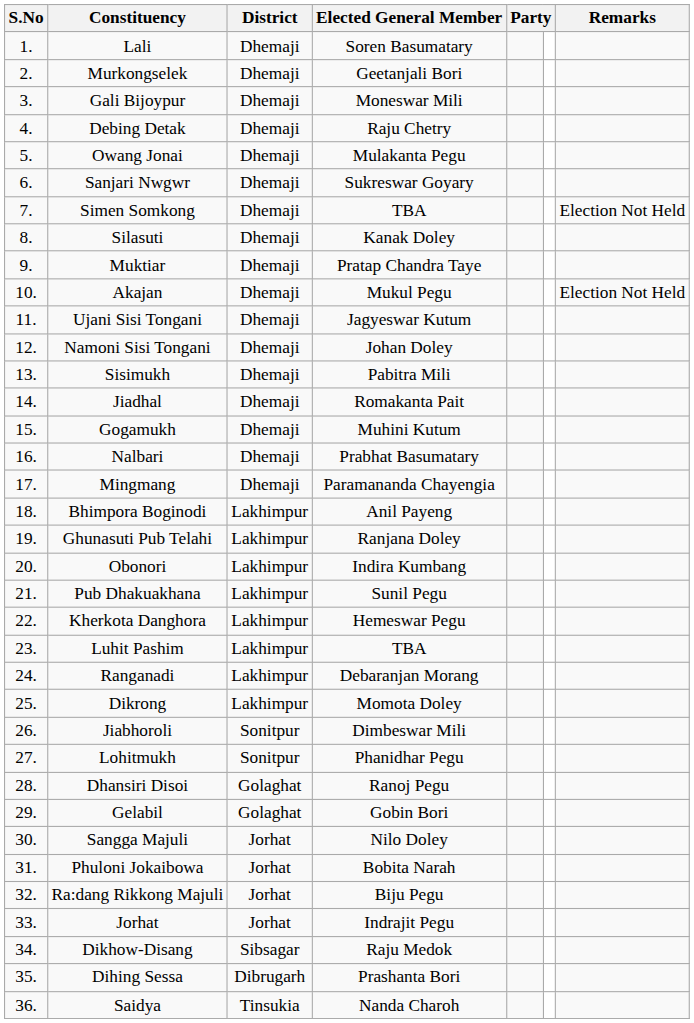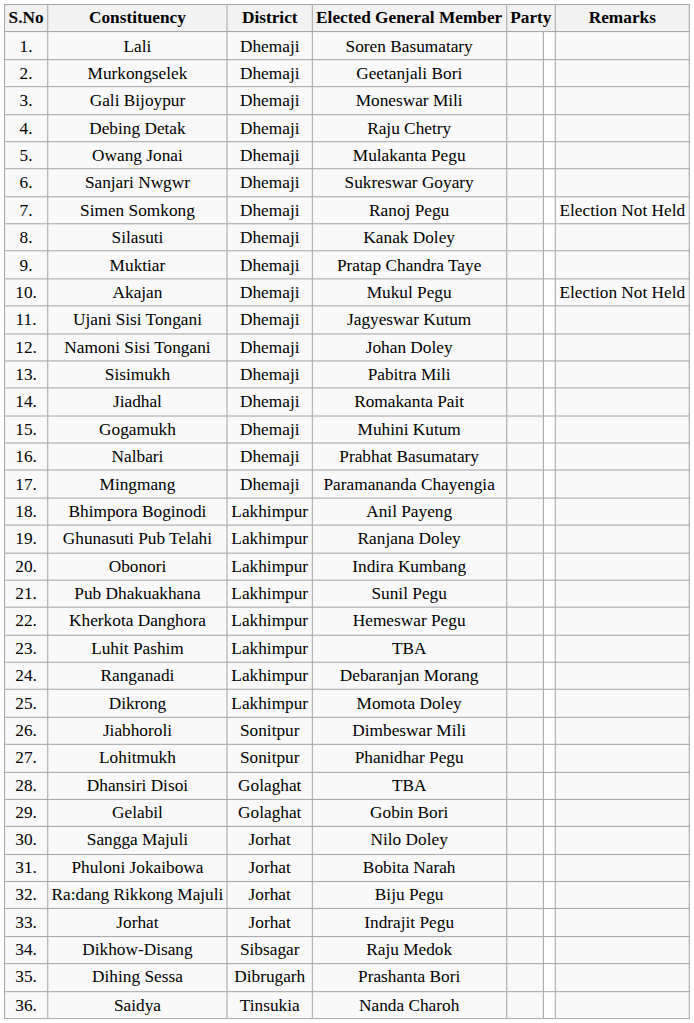Simen Somkong | Elected General Member: TBA -> Ranoj Pegu
Dhansiri Disoi | Elected General Member: Ranoj Pegu -> TBA
